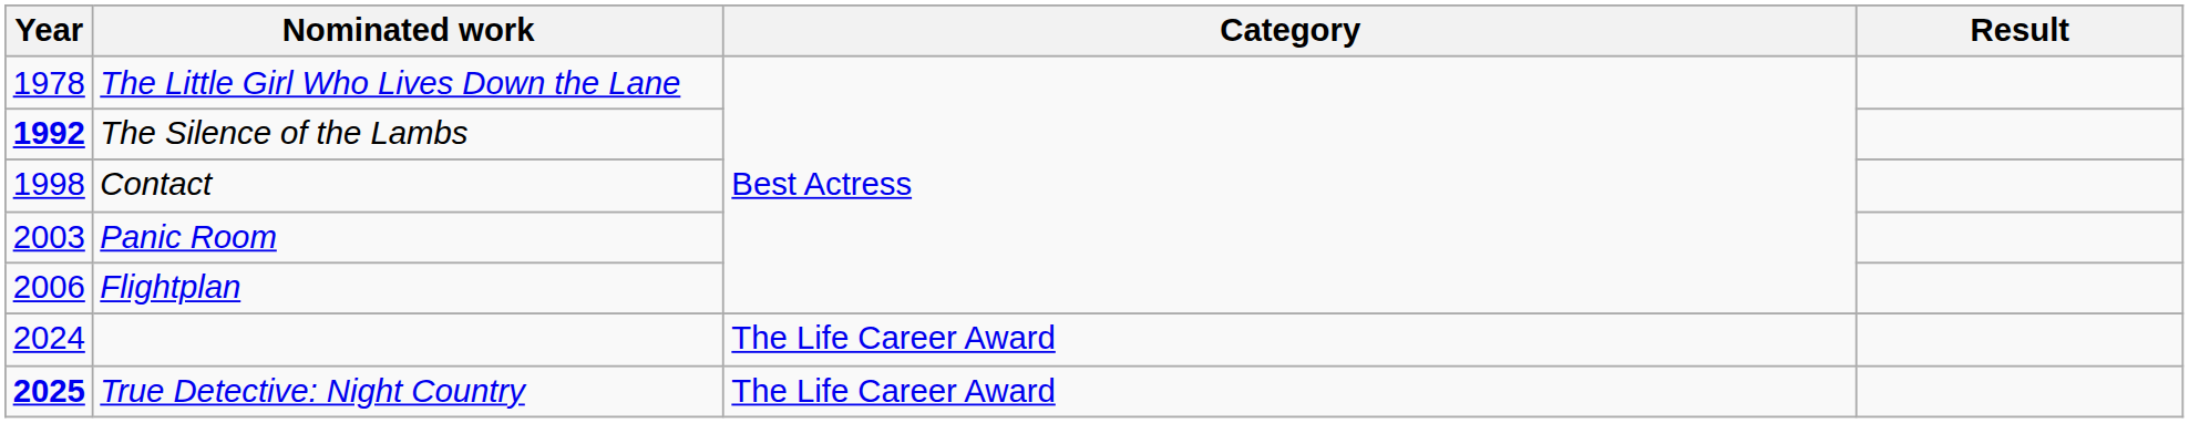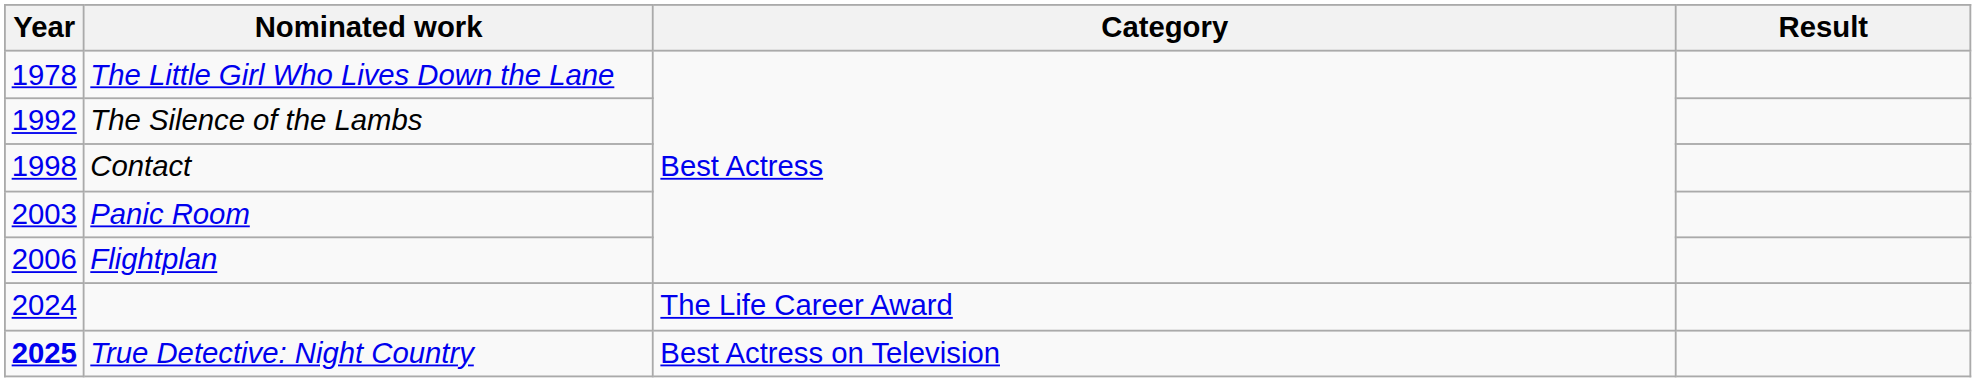The Silence of the Lambs | Year: bold -> normal
True Detective: Night Country | Category: The Life Career Award -> Best Actress on Television
